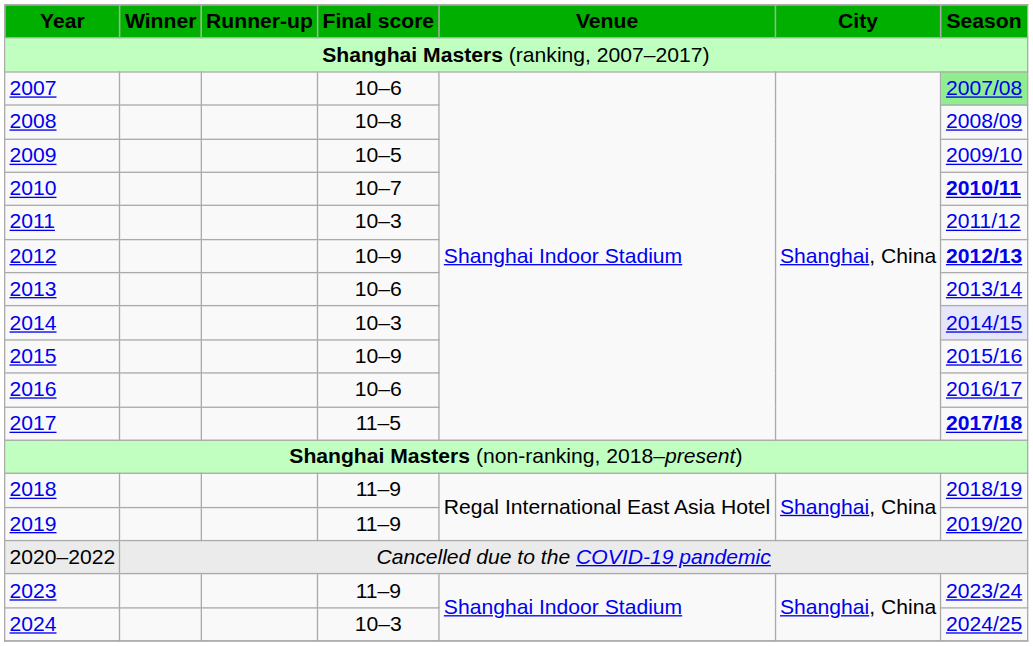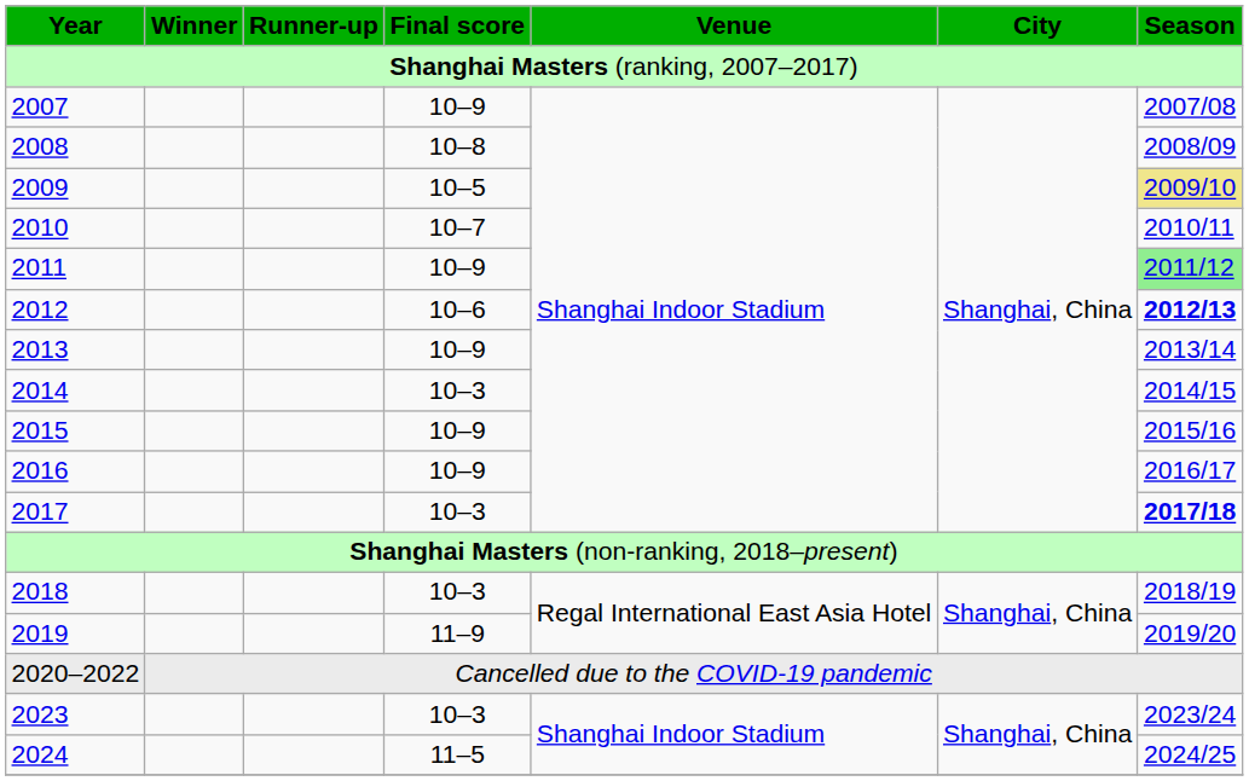2007 | Final score: 10–6 -> 10–9
2007 | Season: lightgreen background -> no background
2009 | Season: no background -> khaki background
2010 | Season: bold -> normal
2011 | Final score: 10–3 -> 10–9
2011 | Season: no background -> lightgreen background
2012 | Final score: 10–9 -> 10–6
2013 | Final score: 10–6 -> 10–9
2014 | Season: lavender background -> no background
2016 | Final score: 10–6 -> 10–9
2017 | Final score: 11–5 -> 10–3
2018 | Final score: 11–9 -> 10–3
2023 | Final score: 11–9 -> 10–3
2024 | Final score: 10–3 -> 11–5
